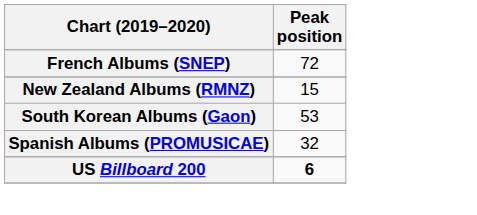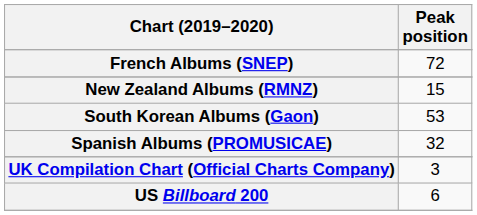+ row: UK Compilation Chart (Official Charts Company) | 3
US Billboard 200 | Peak position: bold -> normal
